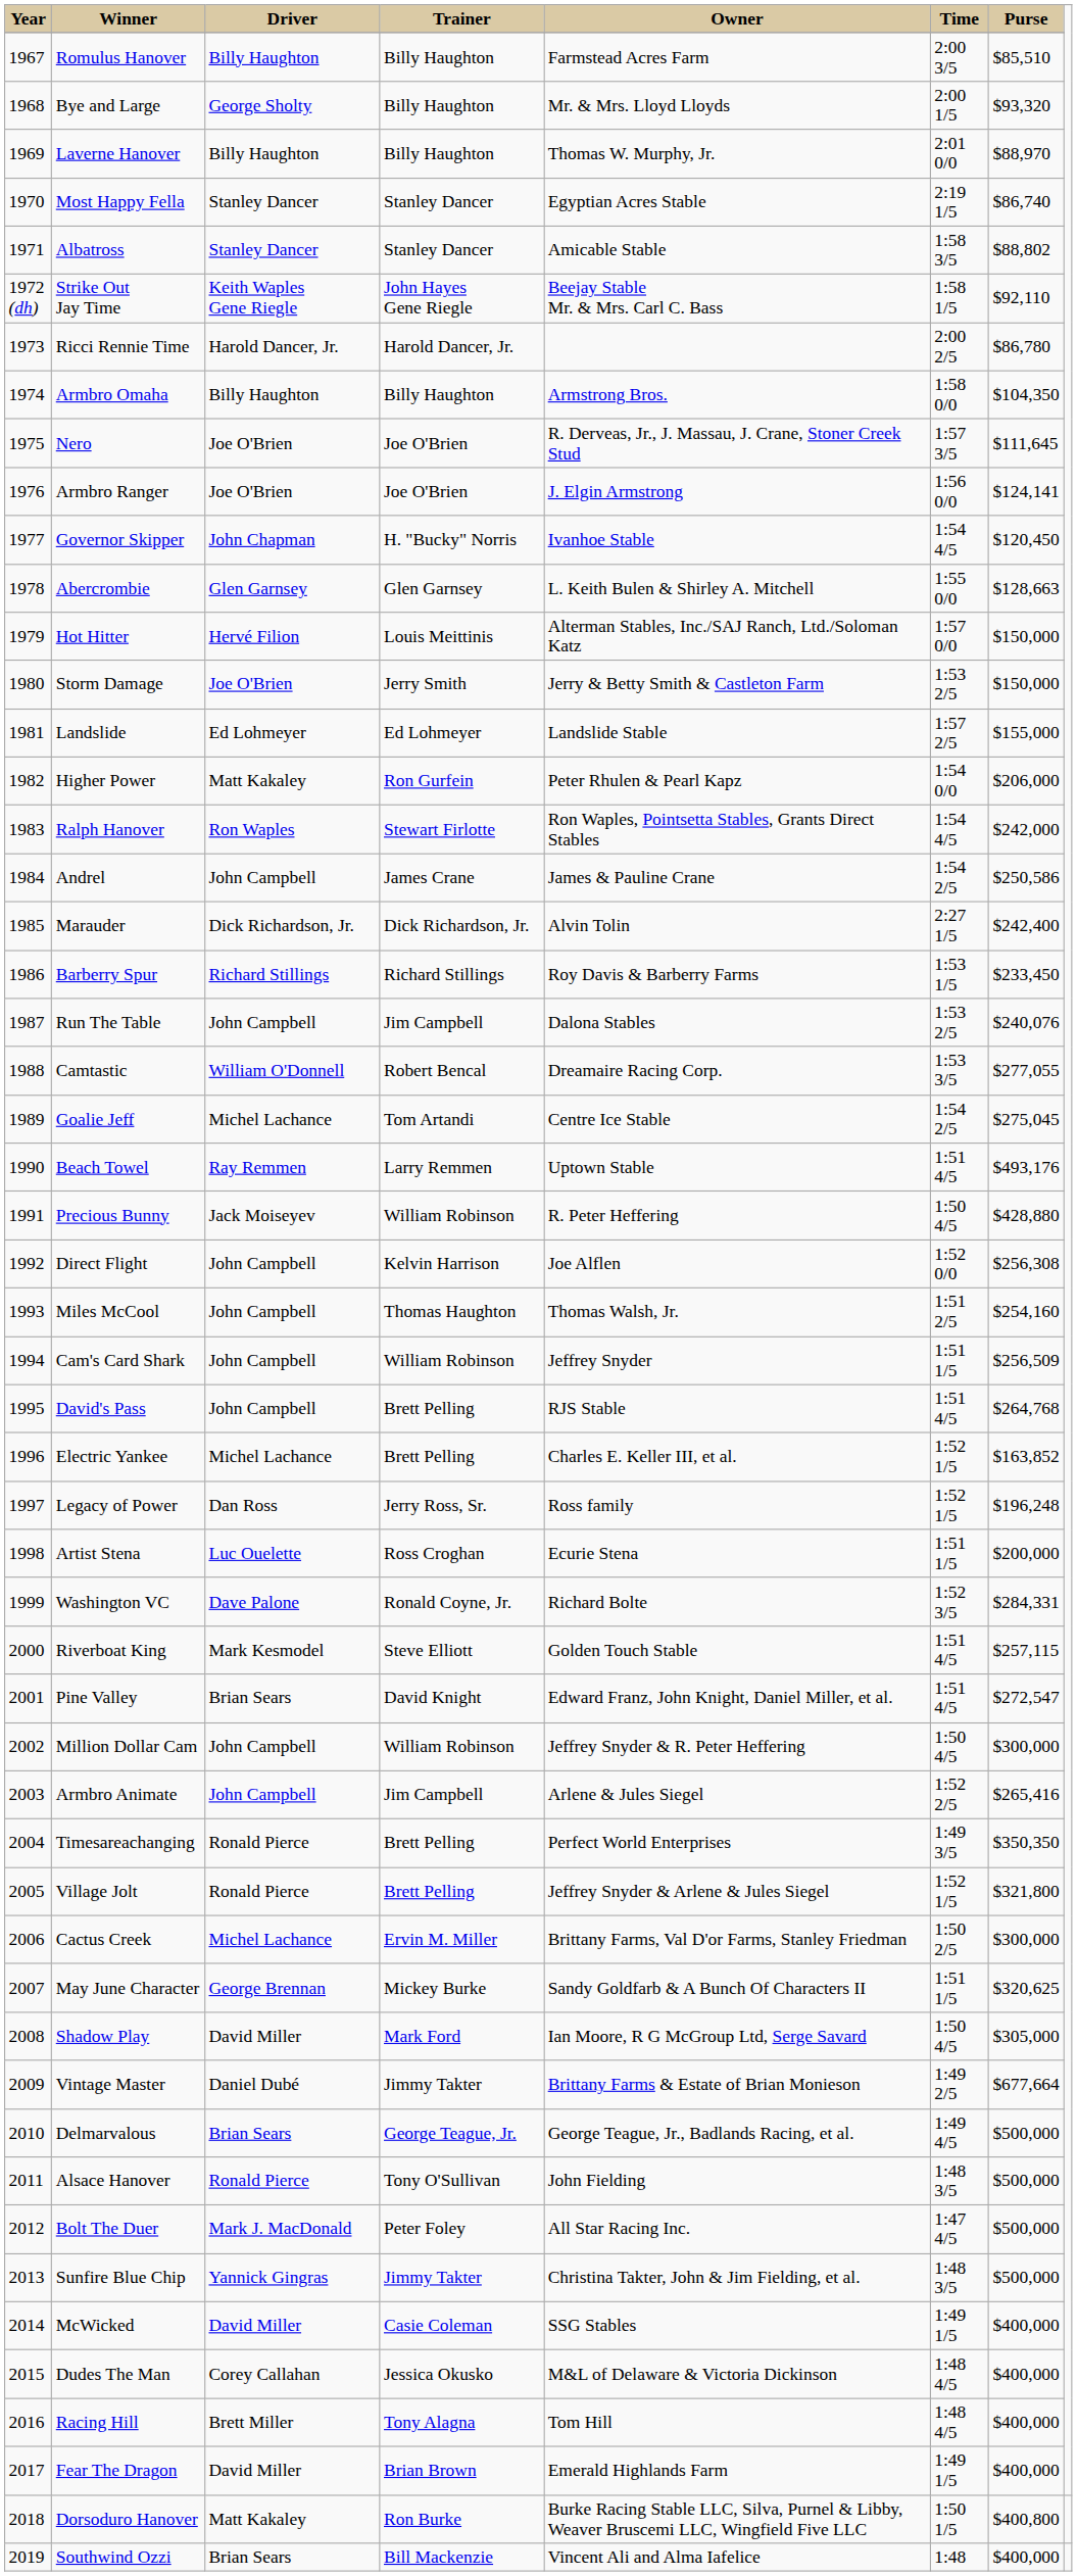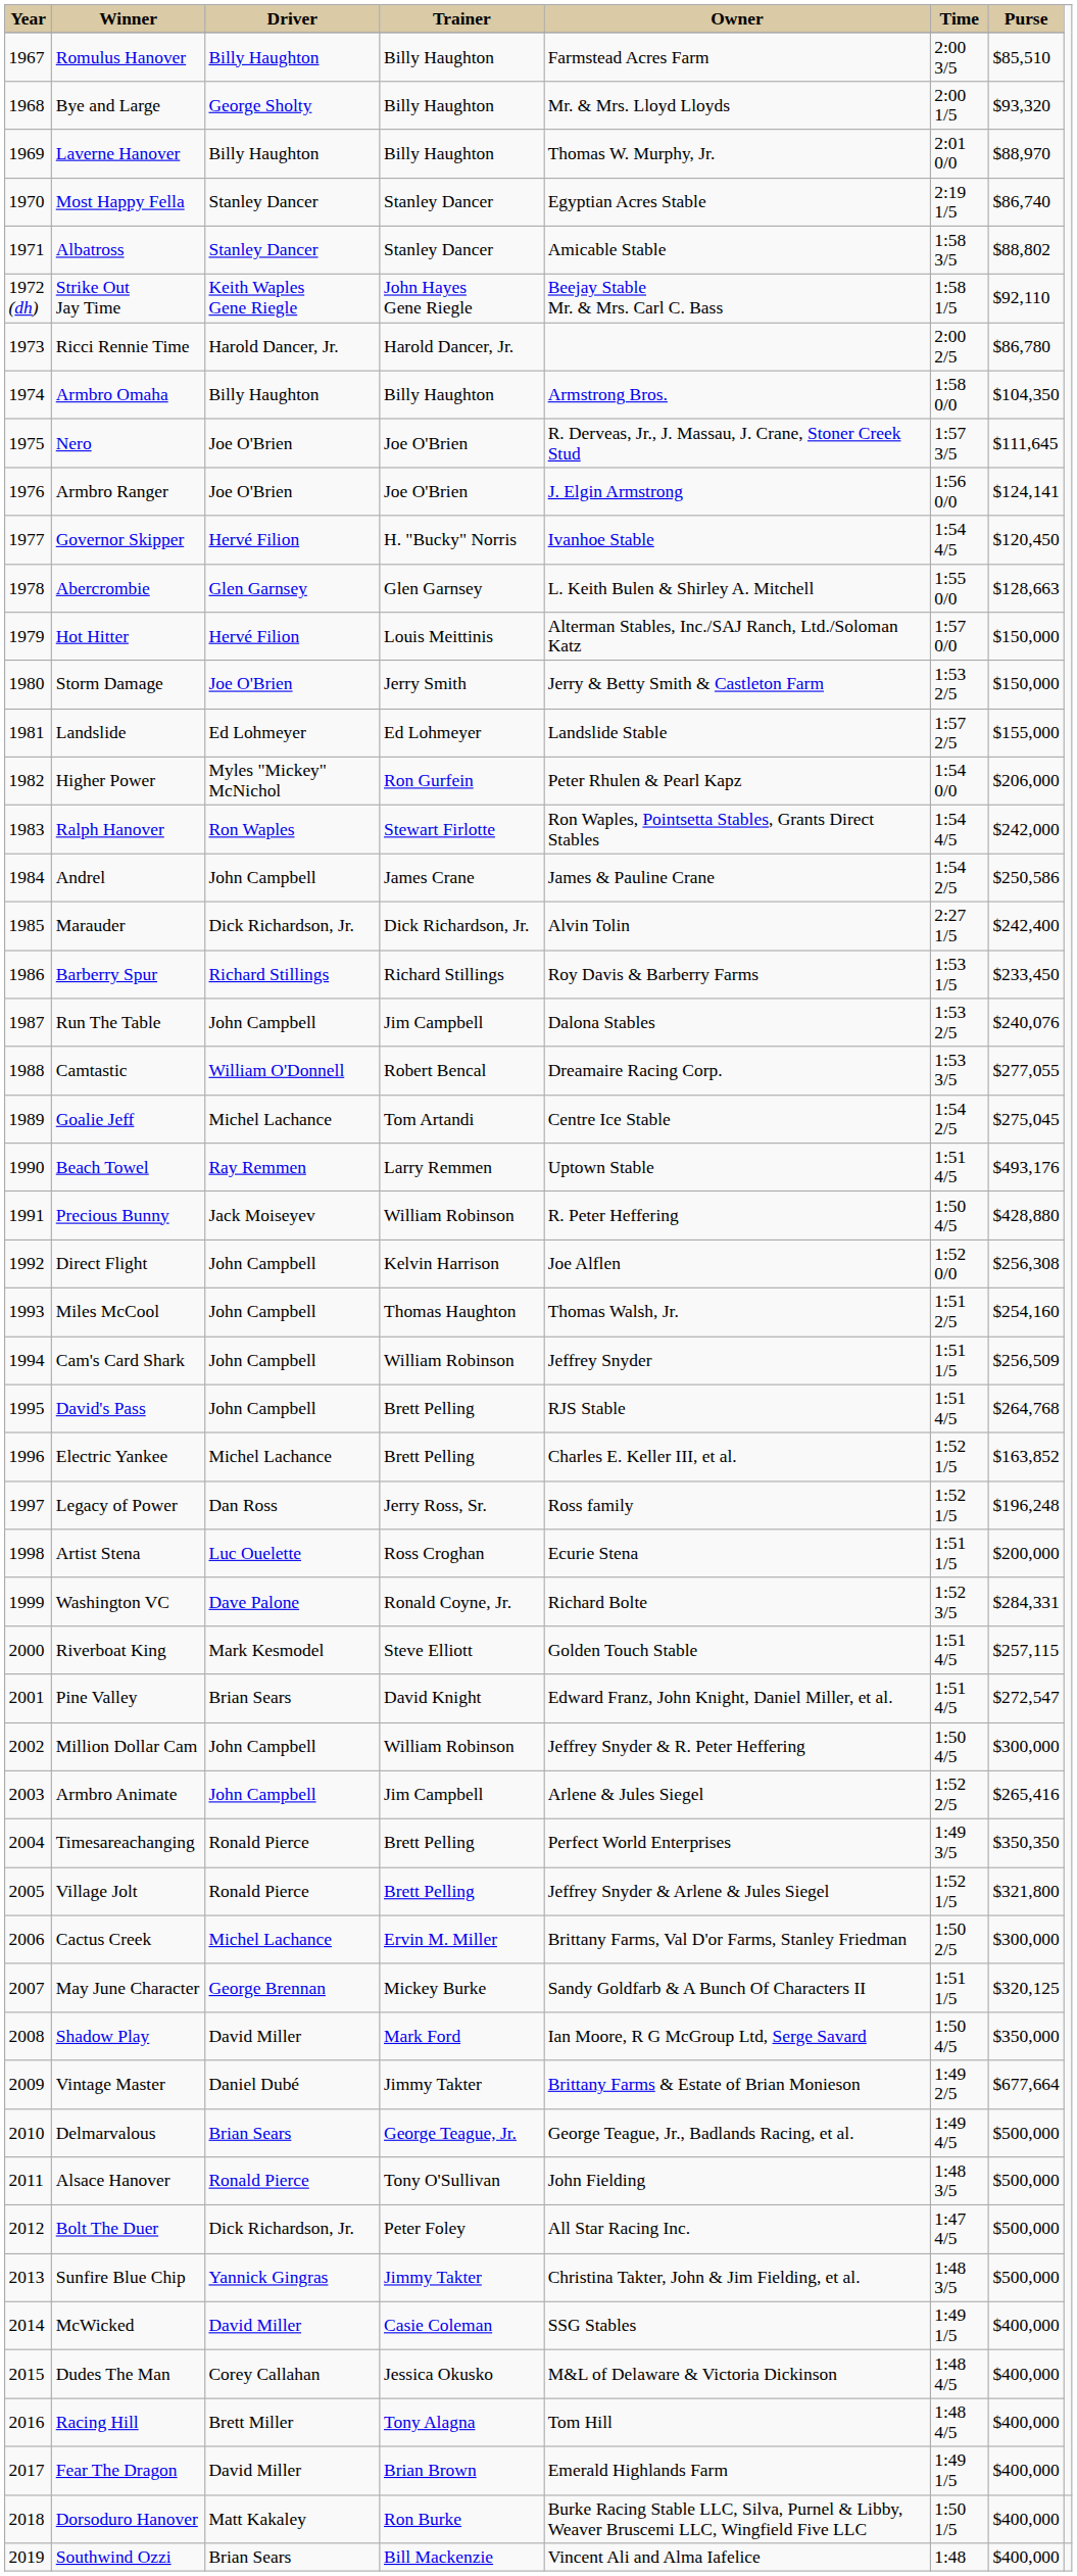Governor Skipper | Driver: John Chapman -> Hervé Filion
Higher Power | Driver: Matt Kakaley -> Myles "Mickey" McNichol
May June Character | Purse: $320,625 -> $320,125
Shadow Play | Purse: $305,000 -> $350,000
Bolt The Duer | Driver: Mark J. MacDonald -> Dick Richardson, Jr.
Dorsoduro Hanover | Purse: $400,800 -> $400,000
